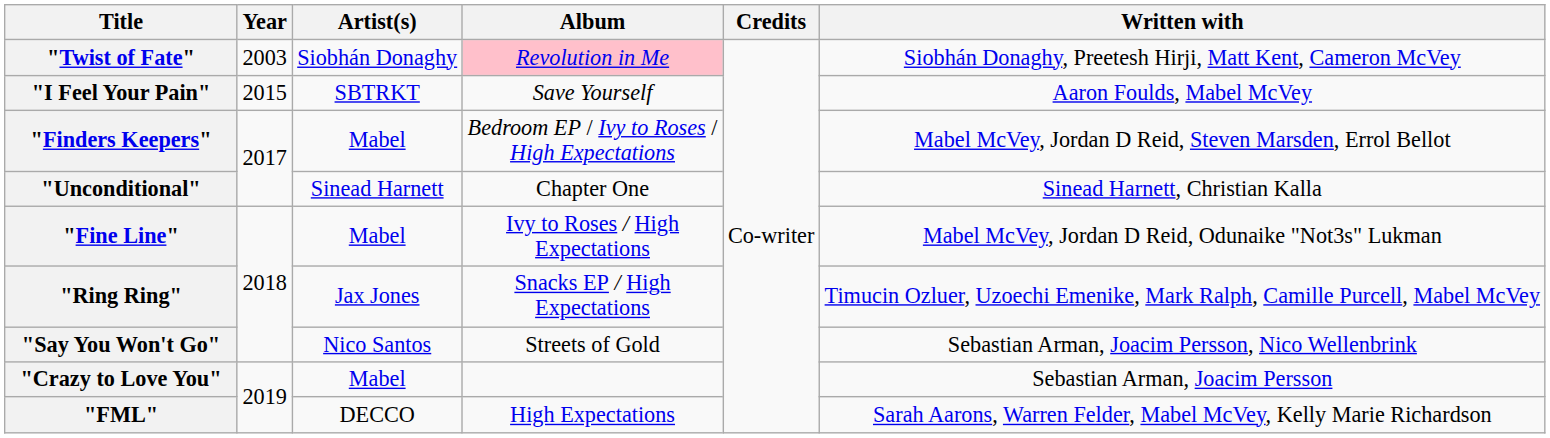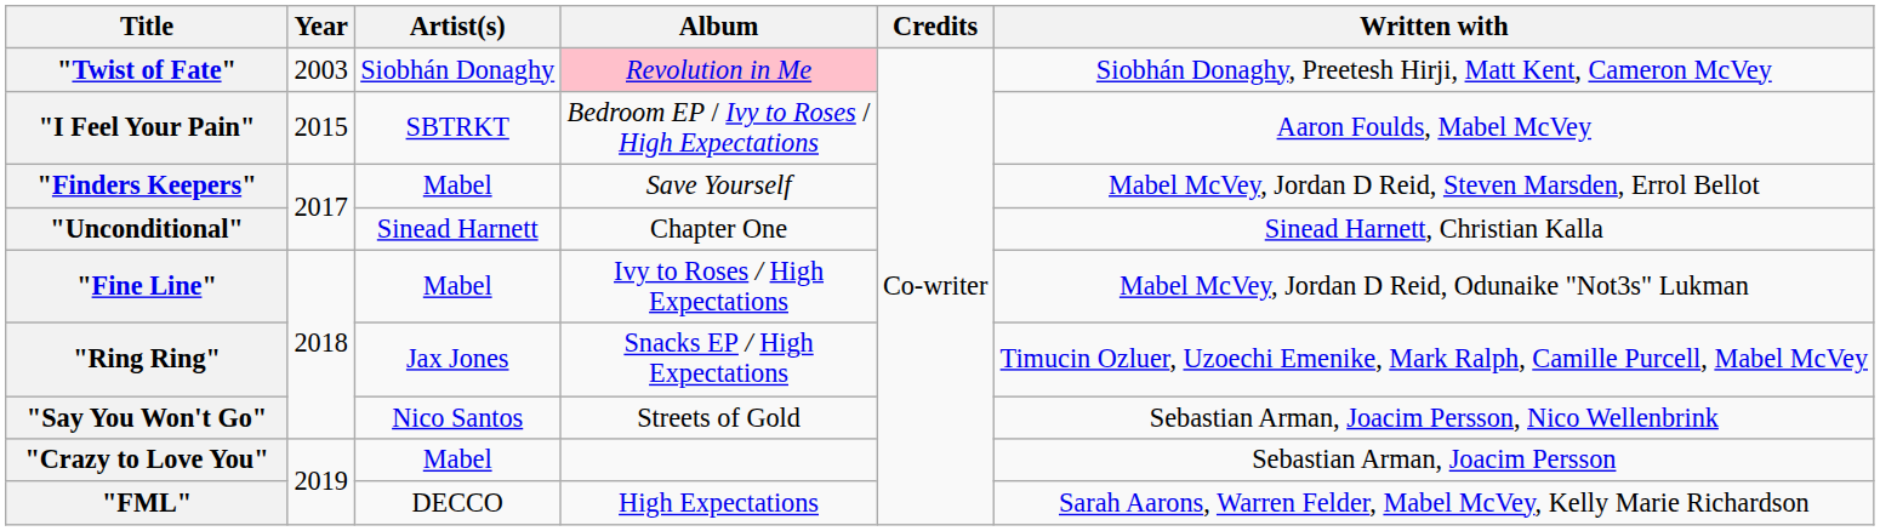"I Feel Your Pain" | Album: Save Yourself -> Bedroom EP / Ivy to Roses / High Expectations
"Finders Keepers" | Album: Bedroom EP / Ivy to Roses / High Expectations -> Save Yourself
